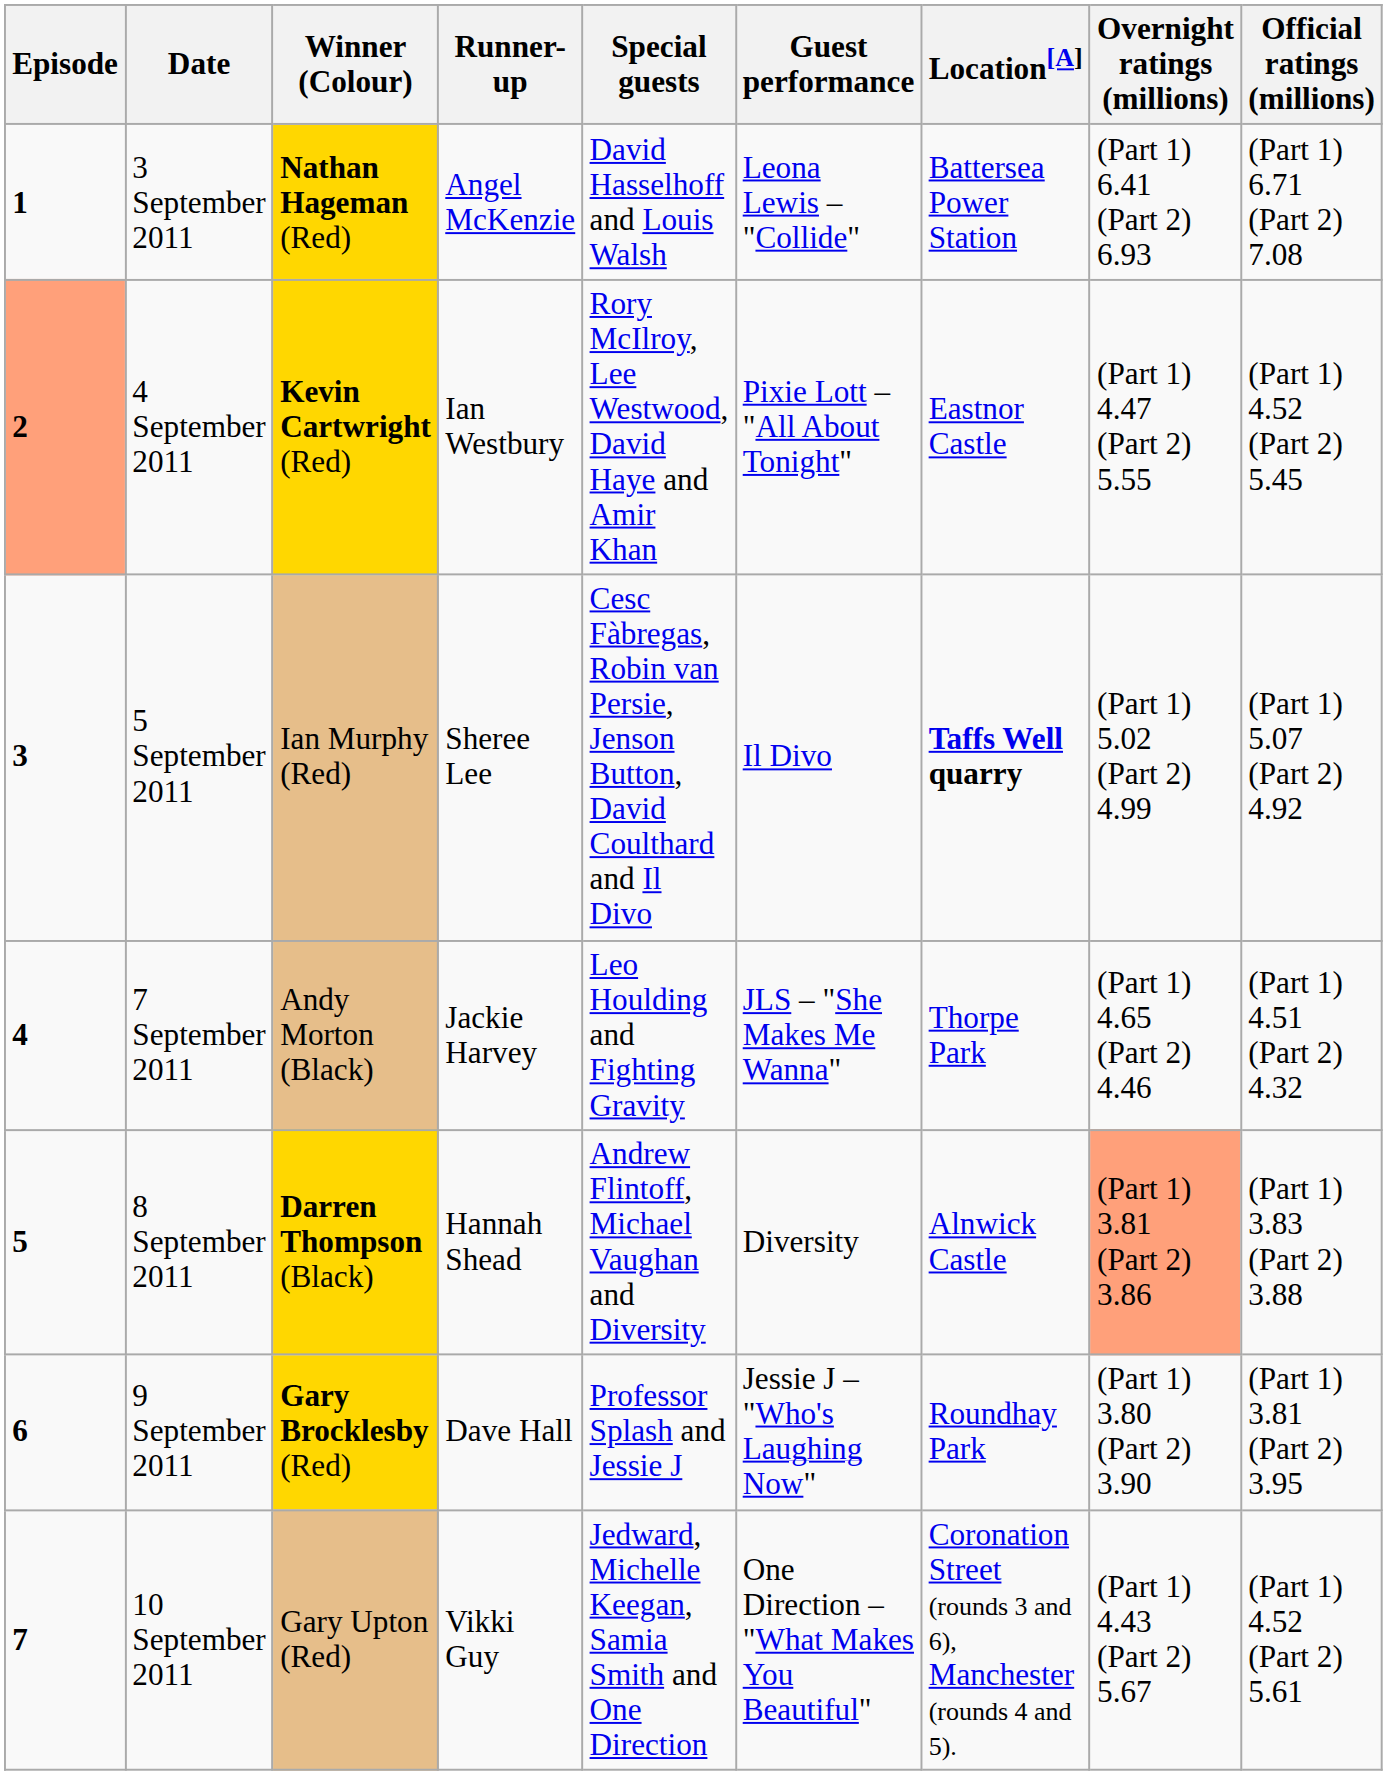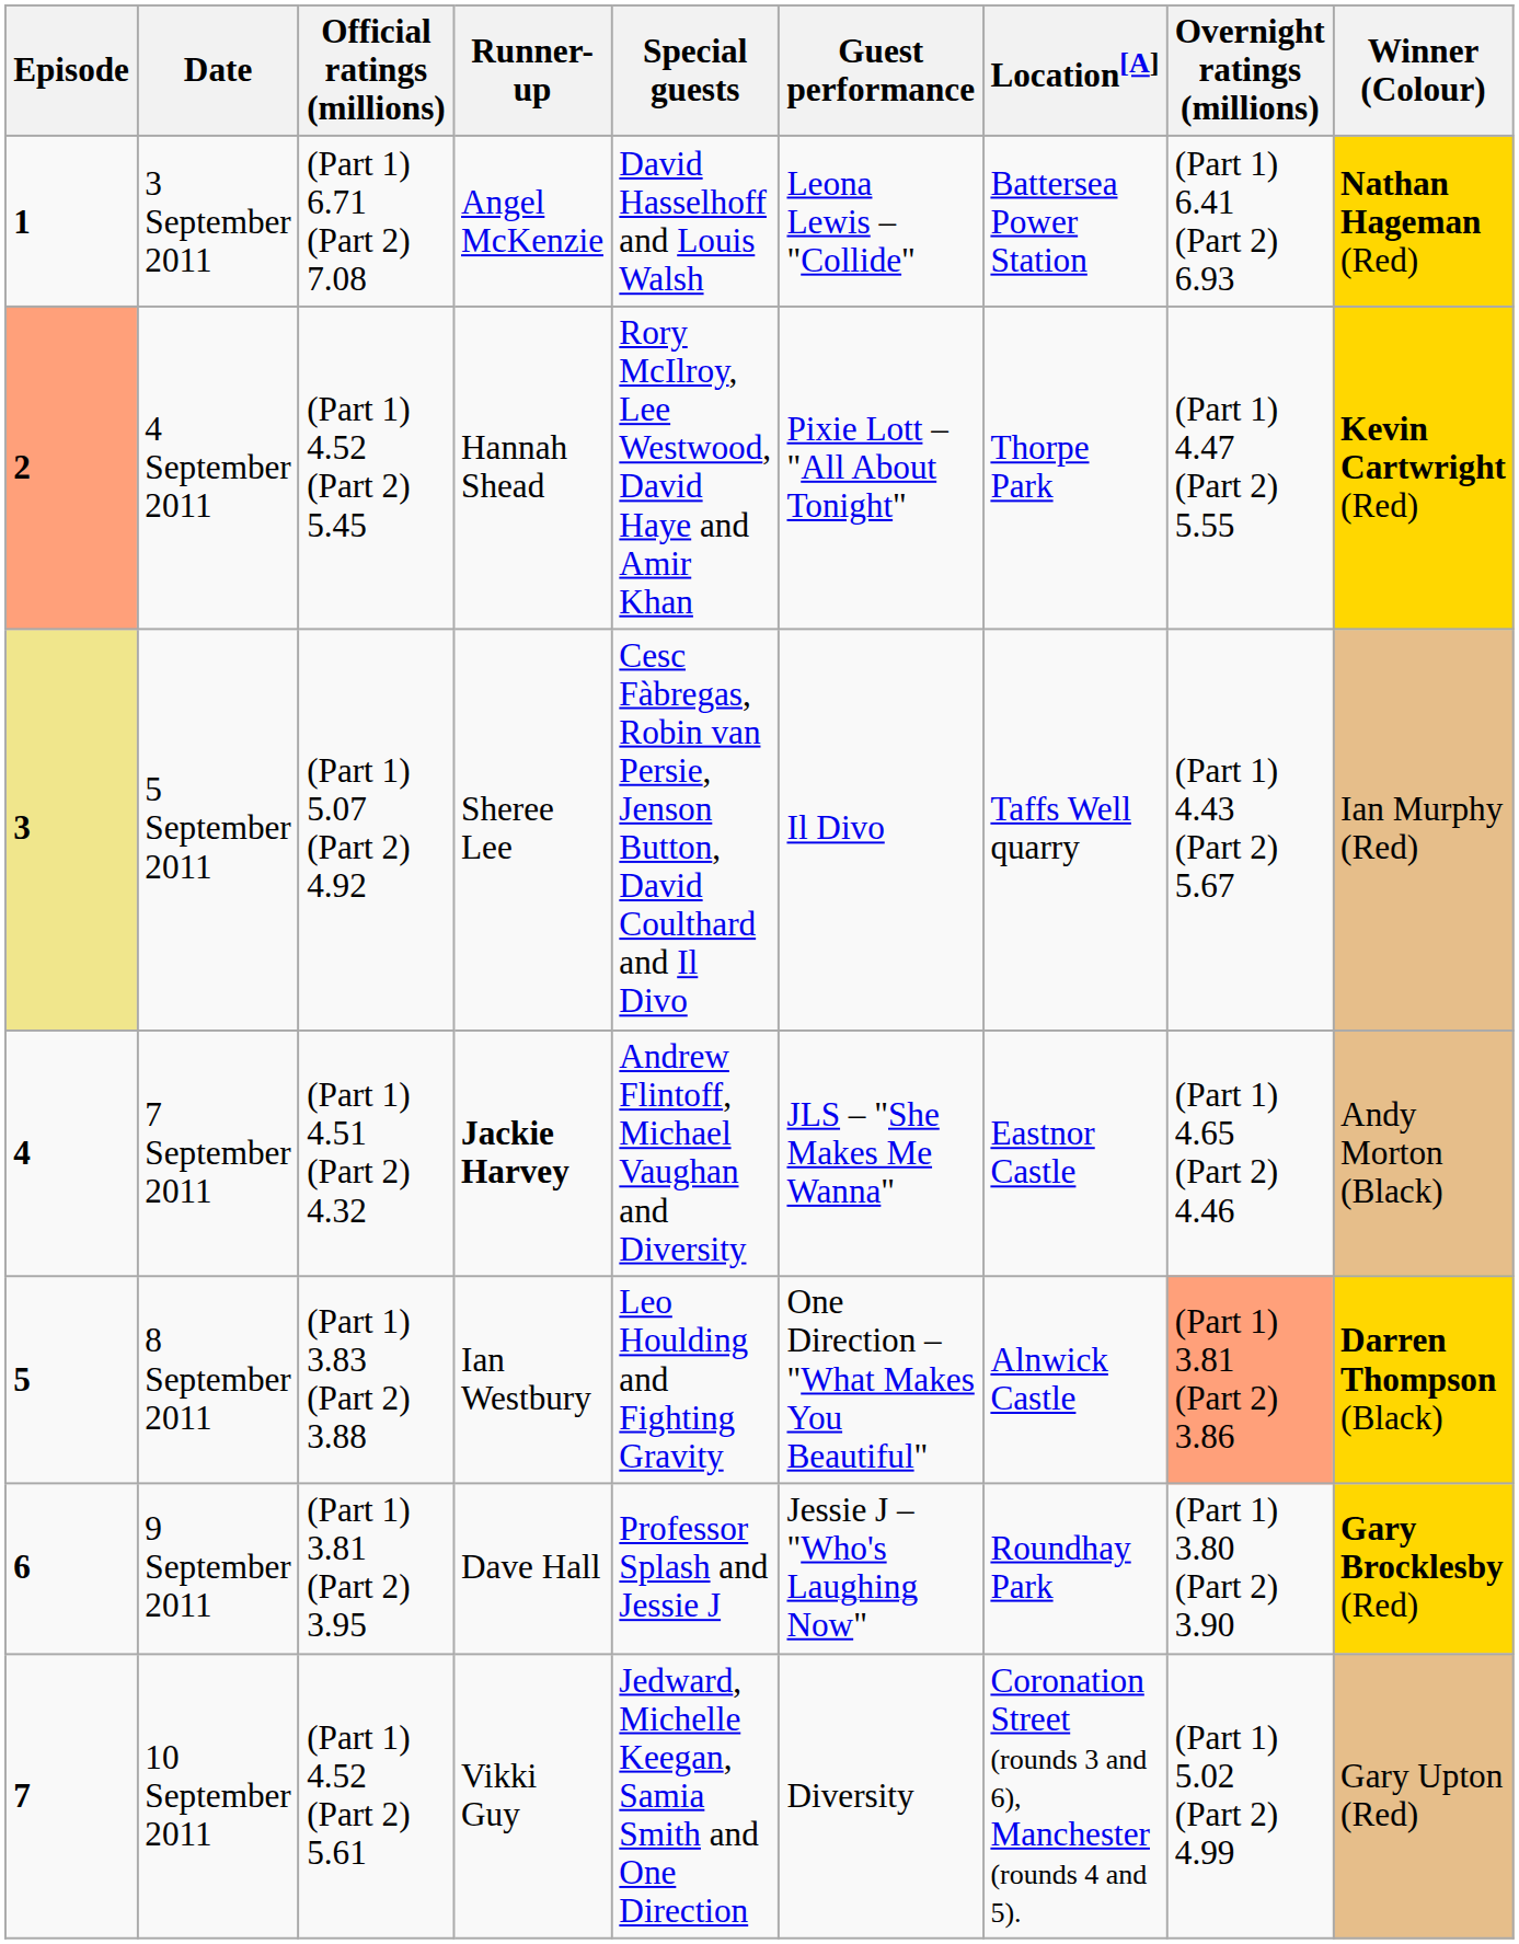columns swapped: Winner (Colour) <-> Official ratings (millions)
4 September 2011 | Runner-up: Ian Westbury -> Hannah Shead
4 September 2011 | Location[A]: Eastnor Castle -> Thorpe Park
5 September 2011 | Episode: no background -> khaki background
5 September 2011 | Location[A]: bold -> normal
5 September 2011 | Overnight ratings (millions): (Part 1) 5.02 (Part 2) 4.99 -> (Part 1) 4.43 (Part 2) 5.67
7 September 2011 | Runner-up: normal -> bold
7 September 2011 | Special guests: Leo Houlding and Fighting Gravity -> Andrew Flintoff, Michael Vaughan and Diversity
7 September 2011 | Location[A]: Thorpe Park -> Eastnor Castle
8 September 2011 | Runner-up: Hannah Shead -> Ian Westbury
8 September 2011 | Special guests: Andrew Flintoff, Michael Vaughan and Diversity -> Leo Houlding and Fighting Gravity
8 September 2011 | Guest performance: Diversity -> One Direction – "What Makes You Beautiful"
10 September 2011 | Guest performance: One Direction – "What Makes You Beautiful" -> Diversity
10 September 2011 | Overnight ratings (millions): (Part 1) 4.43 (Part 2) 5.67 -> (Part 1) 5.02 (Part 2) 4.99
